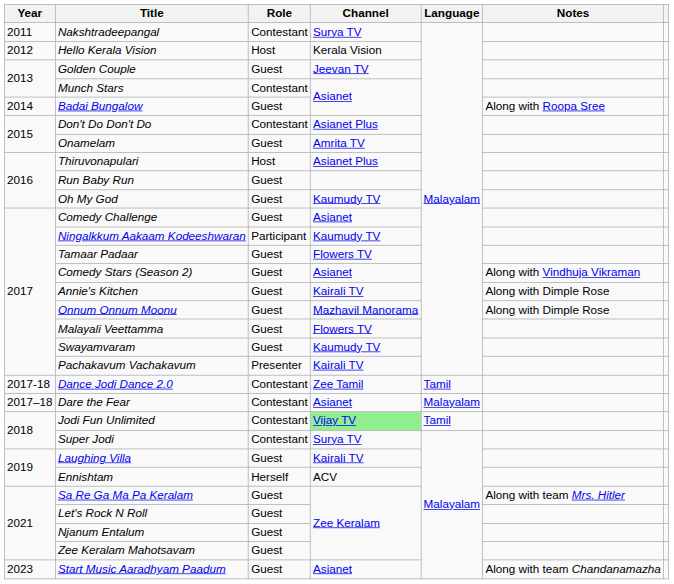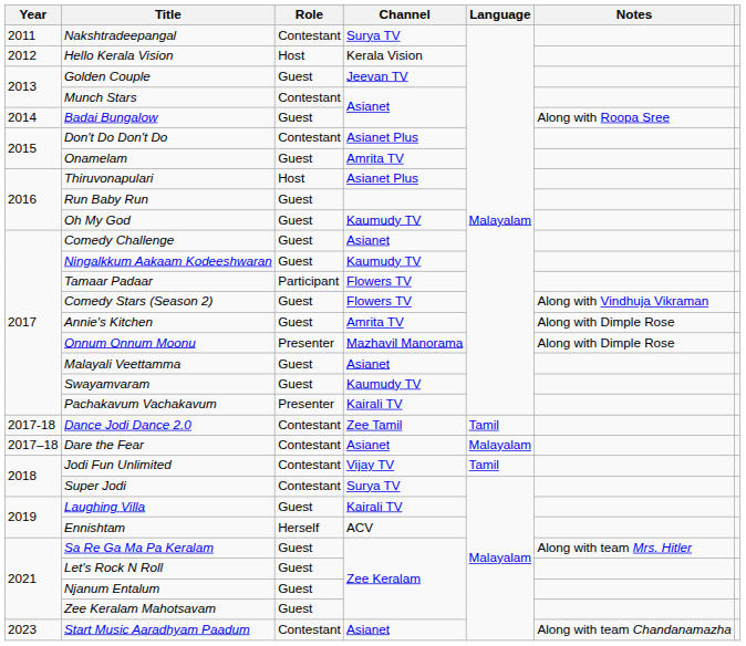Ningalkkum Aakaam Kodeeshwaran | Role: Participant -> Guest
Tamaar Padaar | Role: Guest -> Participant
Comedy Stars (Season 2) | Channel: Asianet -> Flowers TV
Annie's Kitchen | Channel: Kairali TV -> Amrita TV
Onnum Onnum Moonu | Role: Guest -> Presenter
Malayali Veettamma | Channel: Flowers TV -> Asianet
Jodi Fun Unlimited | Channel: lightgreen background -> no background
Start Music Aaradhyam Paadum | Role: Guest -> Contestant
